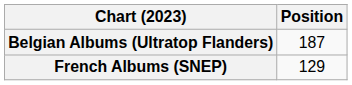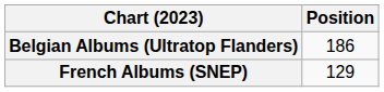Belgian Albums (Ultratop Flanders) | Position: 187 -> 186
